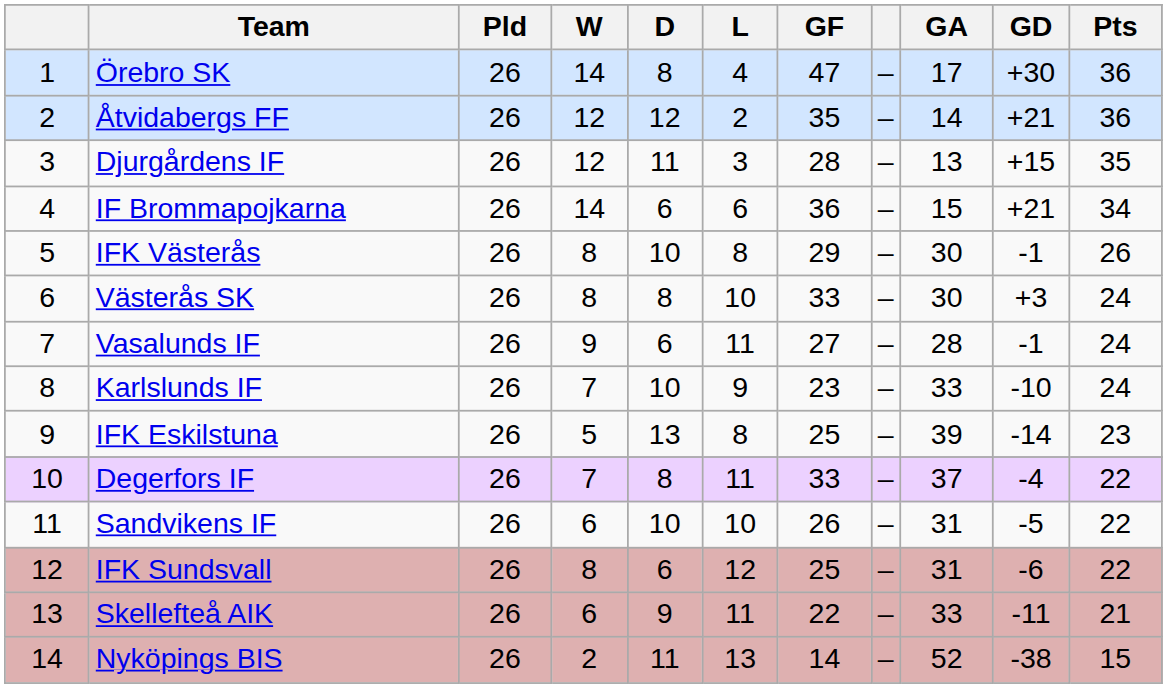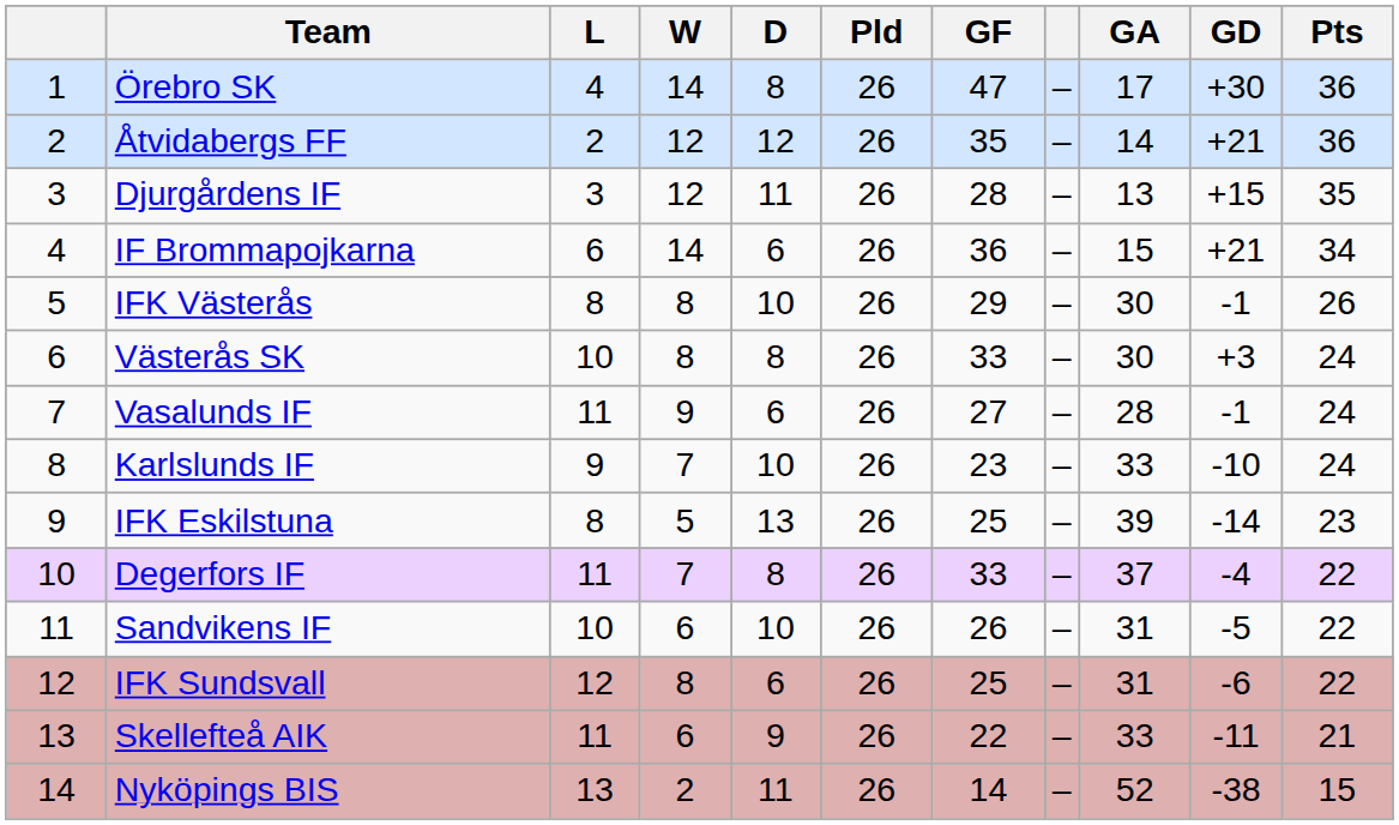columns swapped: Pld <-> L
